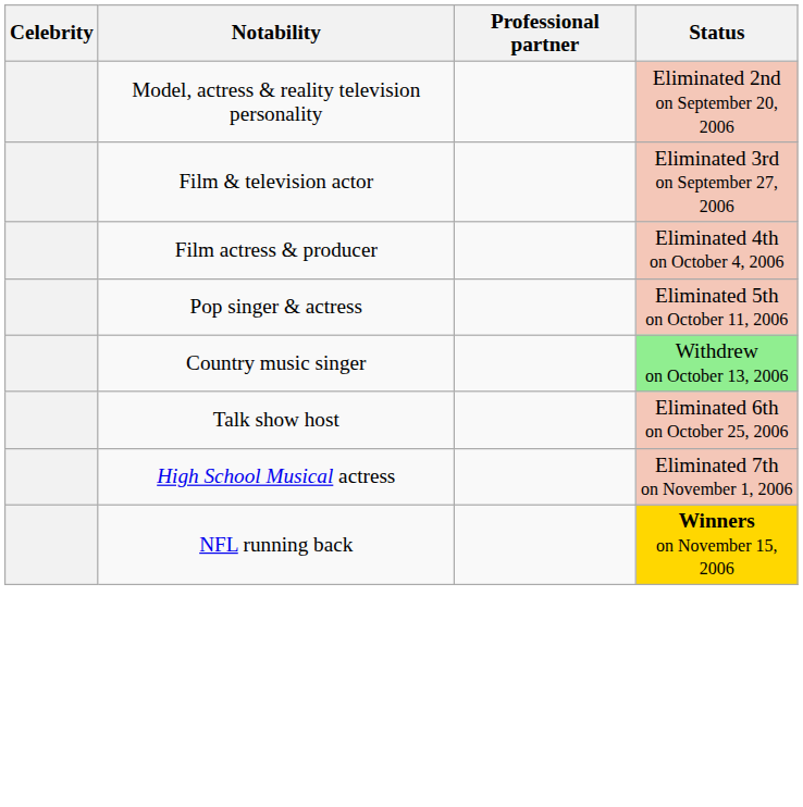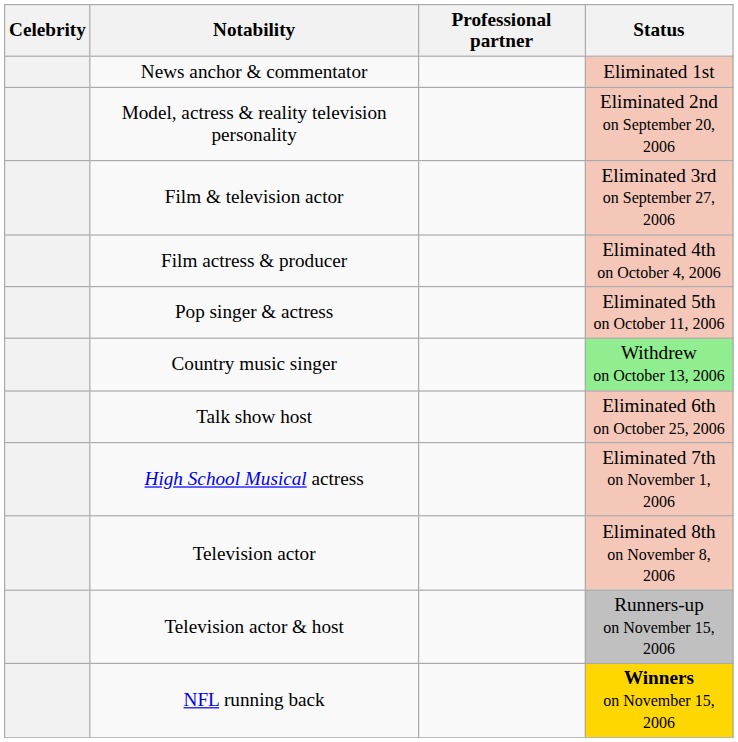+ row: News anchor & commentator | Eliminated 1st
+ row: Television actor | Eliminated 8th on November 8, 2006
+ row: Television actor & host | Runners-up on November 15, 2006
